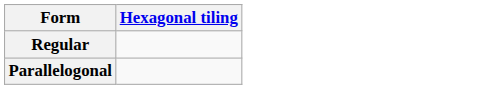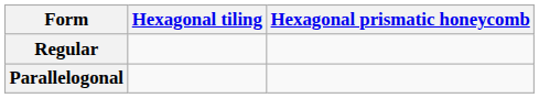+ column: Hexagonal prismatic honeycomb
